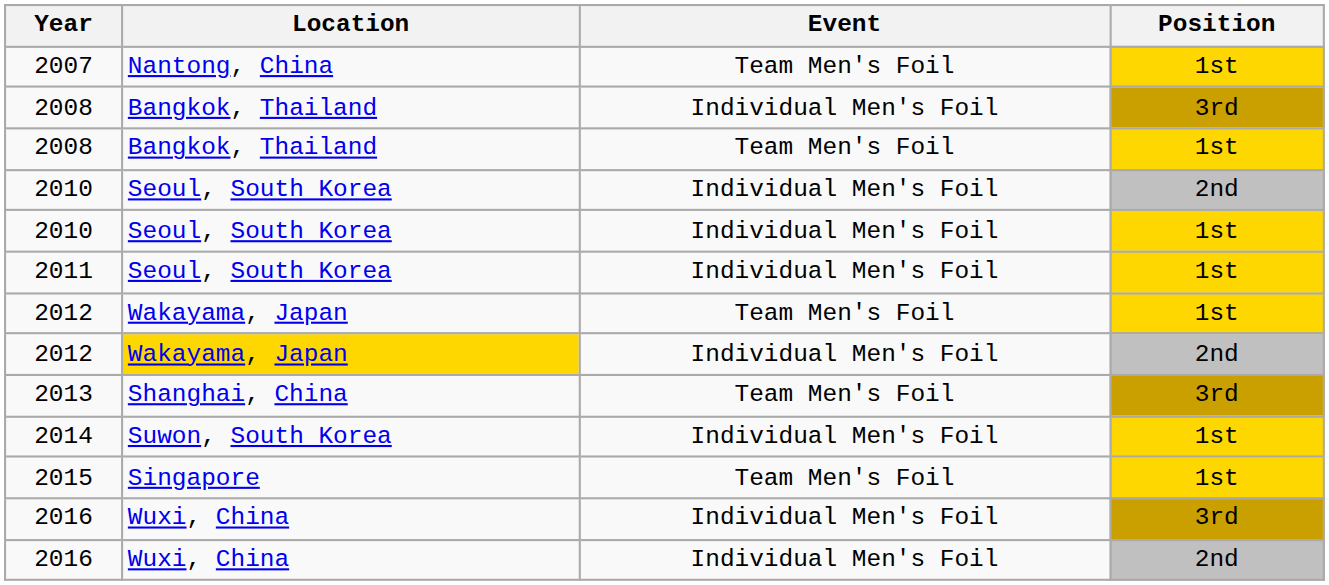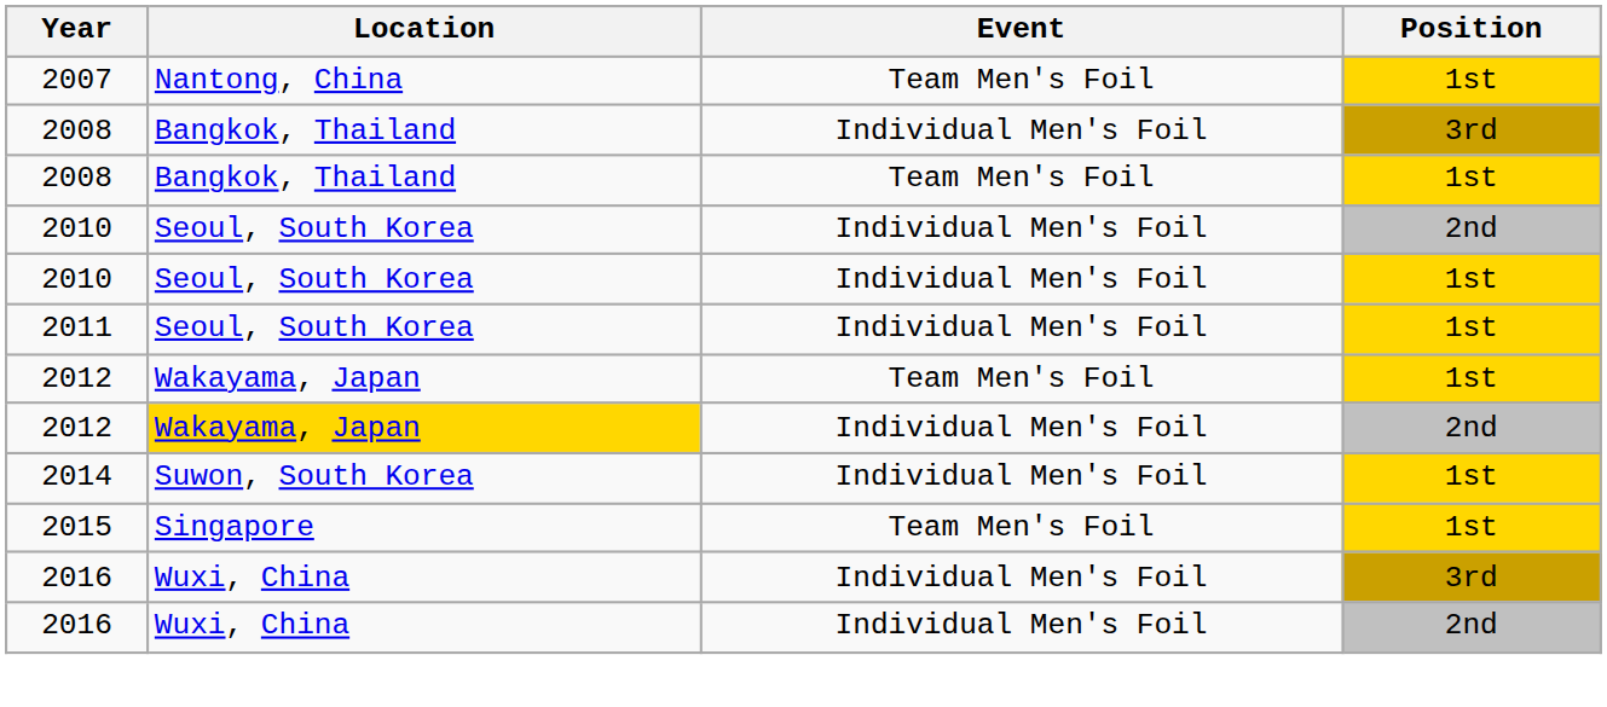- row: 2013 | Shanghai, China | Team Men's Foil | 3rd
